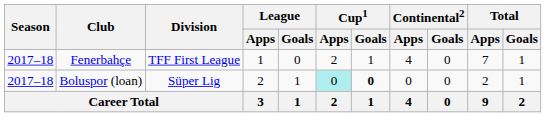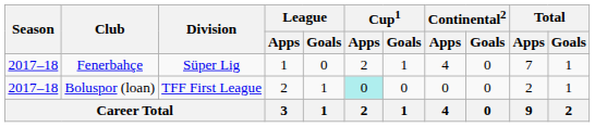Fenerbahçe | Division: TFF First League -> Süper Lig
Boluspor (loan) | Division: Süper Lig -> TFF First League
Boluspor (loan) | Cup1 / Goals: bold -> normal
